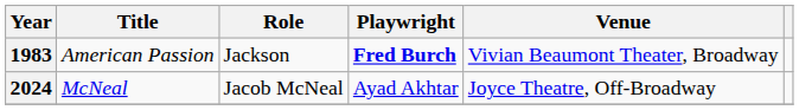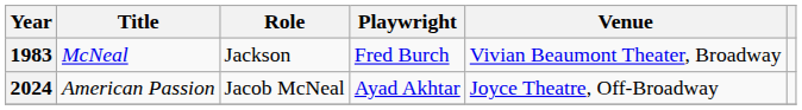1983 | Title: American Passion -> McNeal
1983 | Playwright: bold -> normal
2024 | Title: McNeal -> American Passion
